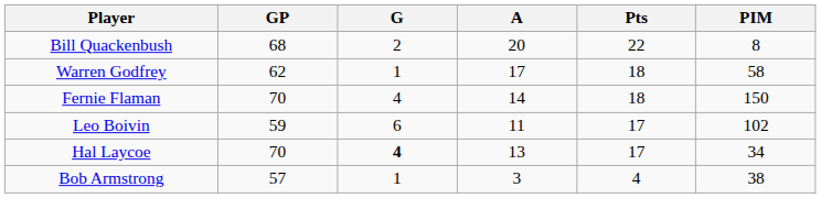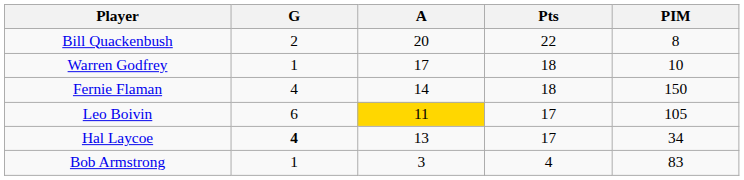- column: GP | 68 | 62 | 70 | 59 | 70 | 57
Warren Godfrey | PIM: 58 -> 10
Leo Boivin | A: no background -> gold background
Leo Boivin | PIM: 102 -> 105
Bob Armstrong | PIM: 38 -> 83
